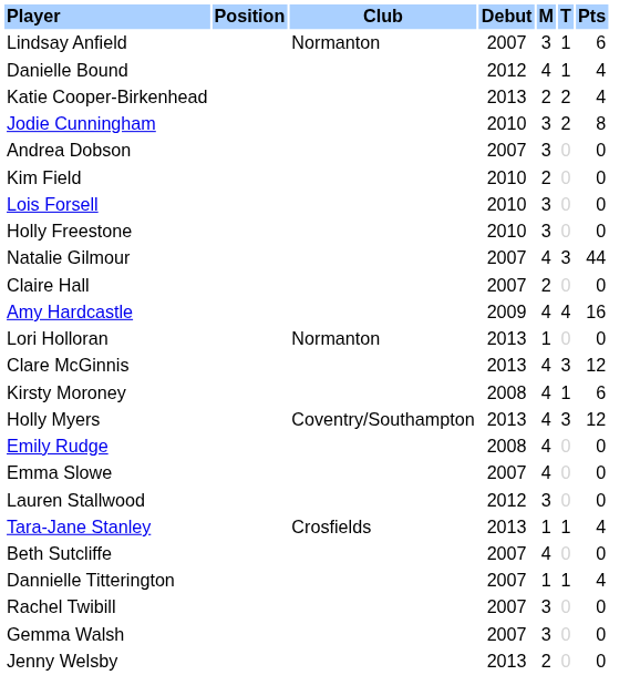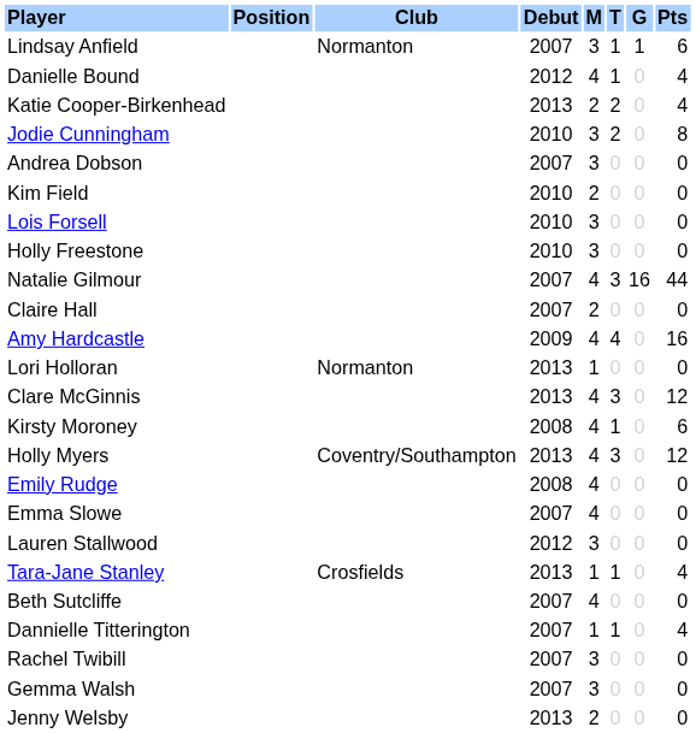+ column: G | 1 | 0 | 0 | 0 | 0 | 0 | 0 | 0 | 16 | 0 | 0 | 0 | 0 | 0 | 0 | 0 | 0 | 0 | 0 | 0 | 0 | 0 | 0 | 0
